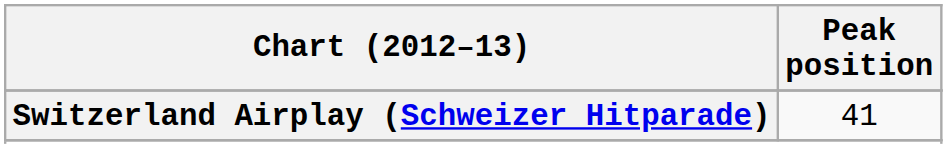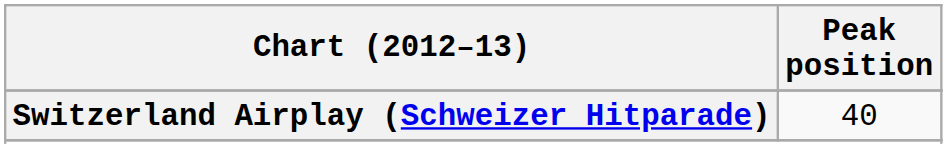Switzerland Airplay (Schweizer Hitparade) | Peak position: 41 -> 40
